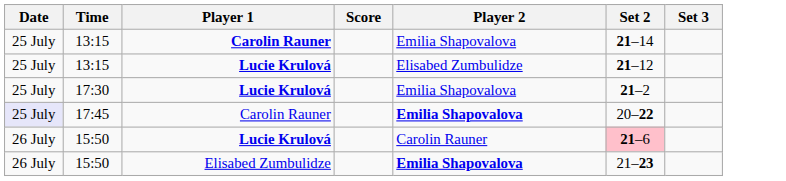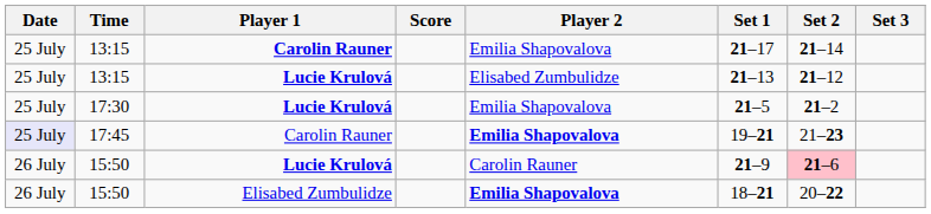+ column: Set 1 | 21–17 | 21–13 | 21–5 | 19–21 | 21–9 | 18–21
17:45 | Set 2: 20–22 -> 21–23
15:50 / Elisabed Zumbulidze | Set 2: 21–23 -> 20–22
